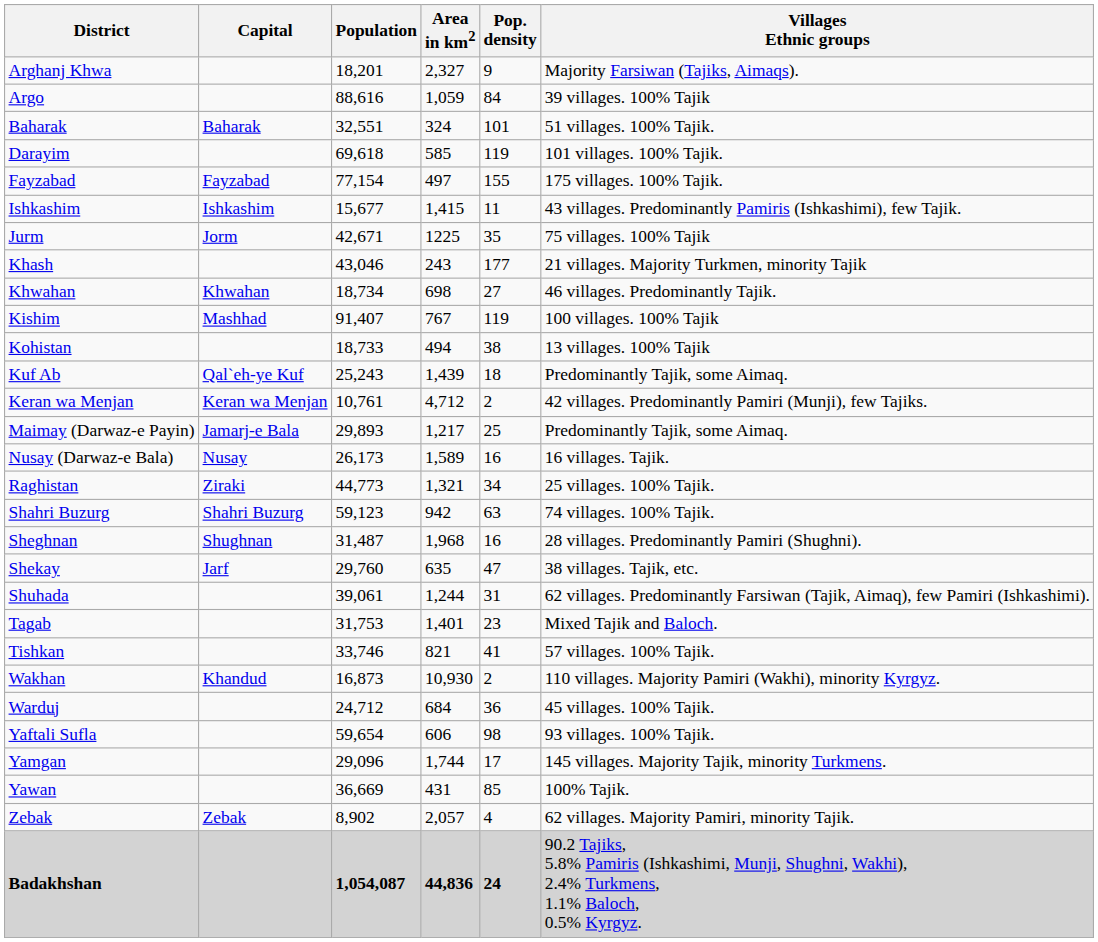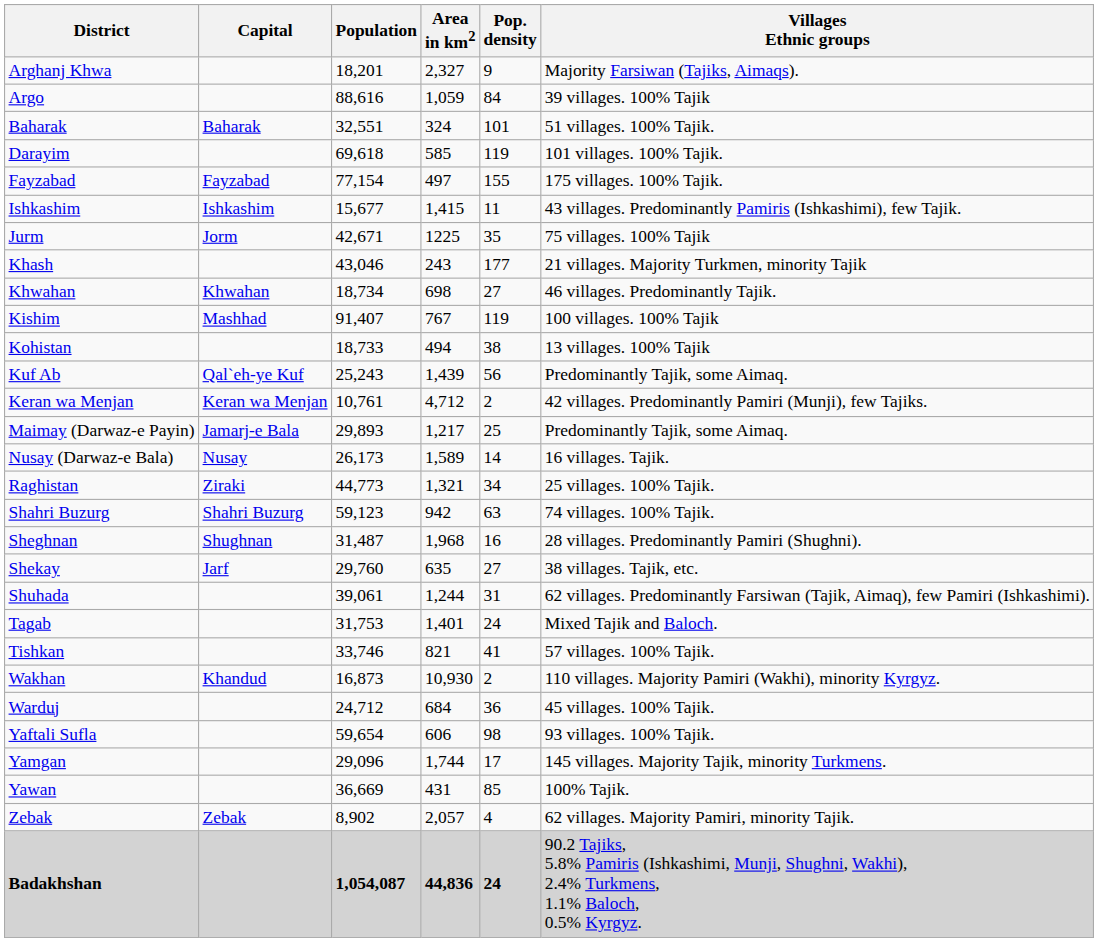Kuf Ab | Pop. density: 18 -> 56
Nusay (Darwaz-e Bala) | Pop. density: 16 -> 14
Shekay | Pop. density: 47 -> 27
Tagab | Pop. density: 23 -> 24
